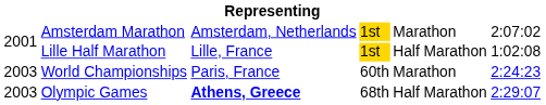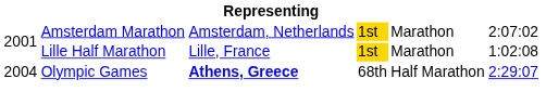Lille Half Marathon | column 5: Half Marathon -> Marathon
- row: 2003 | World Championships | Paris, France | 60th | Marathon | 2:24:23
Olympic Games | column 1: 2003 -> 2004
